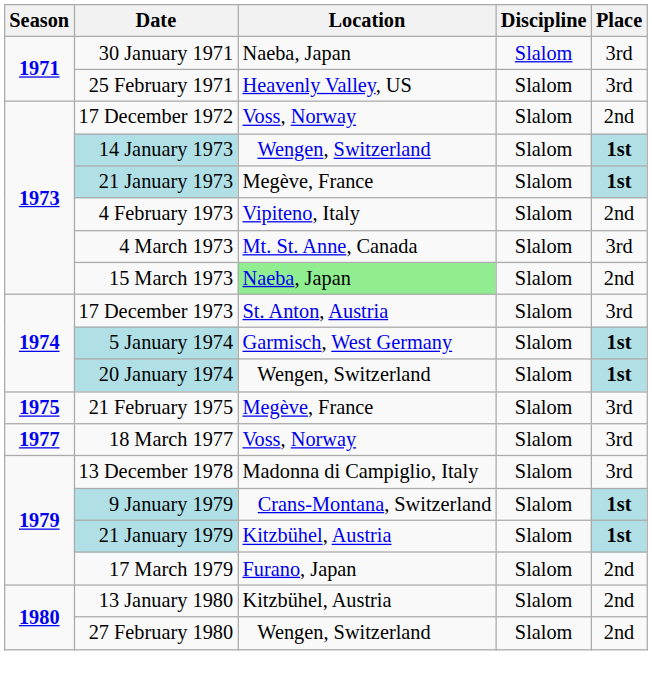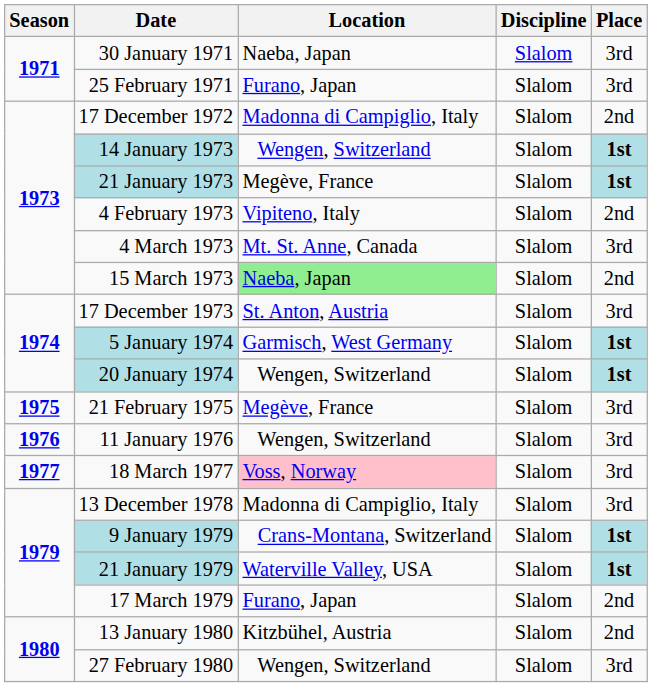25 February 1971 | Location: Heavenly Valley, US -> Furano, Japan
17 December 1972 | Location: Voss, Norway -> Madonna di Campiglio, Italy
+ row: 1976 | 11 January 1976 | Wengen, Switzerland | Slalom | 3rd
18 March 1977 | Location: no background -> pink background
21 January 1979 | Location: Kitzbühel, Austria -> Waterville Valley, USA
27 February 1980 | Place: 2nd -> 3rd
